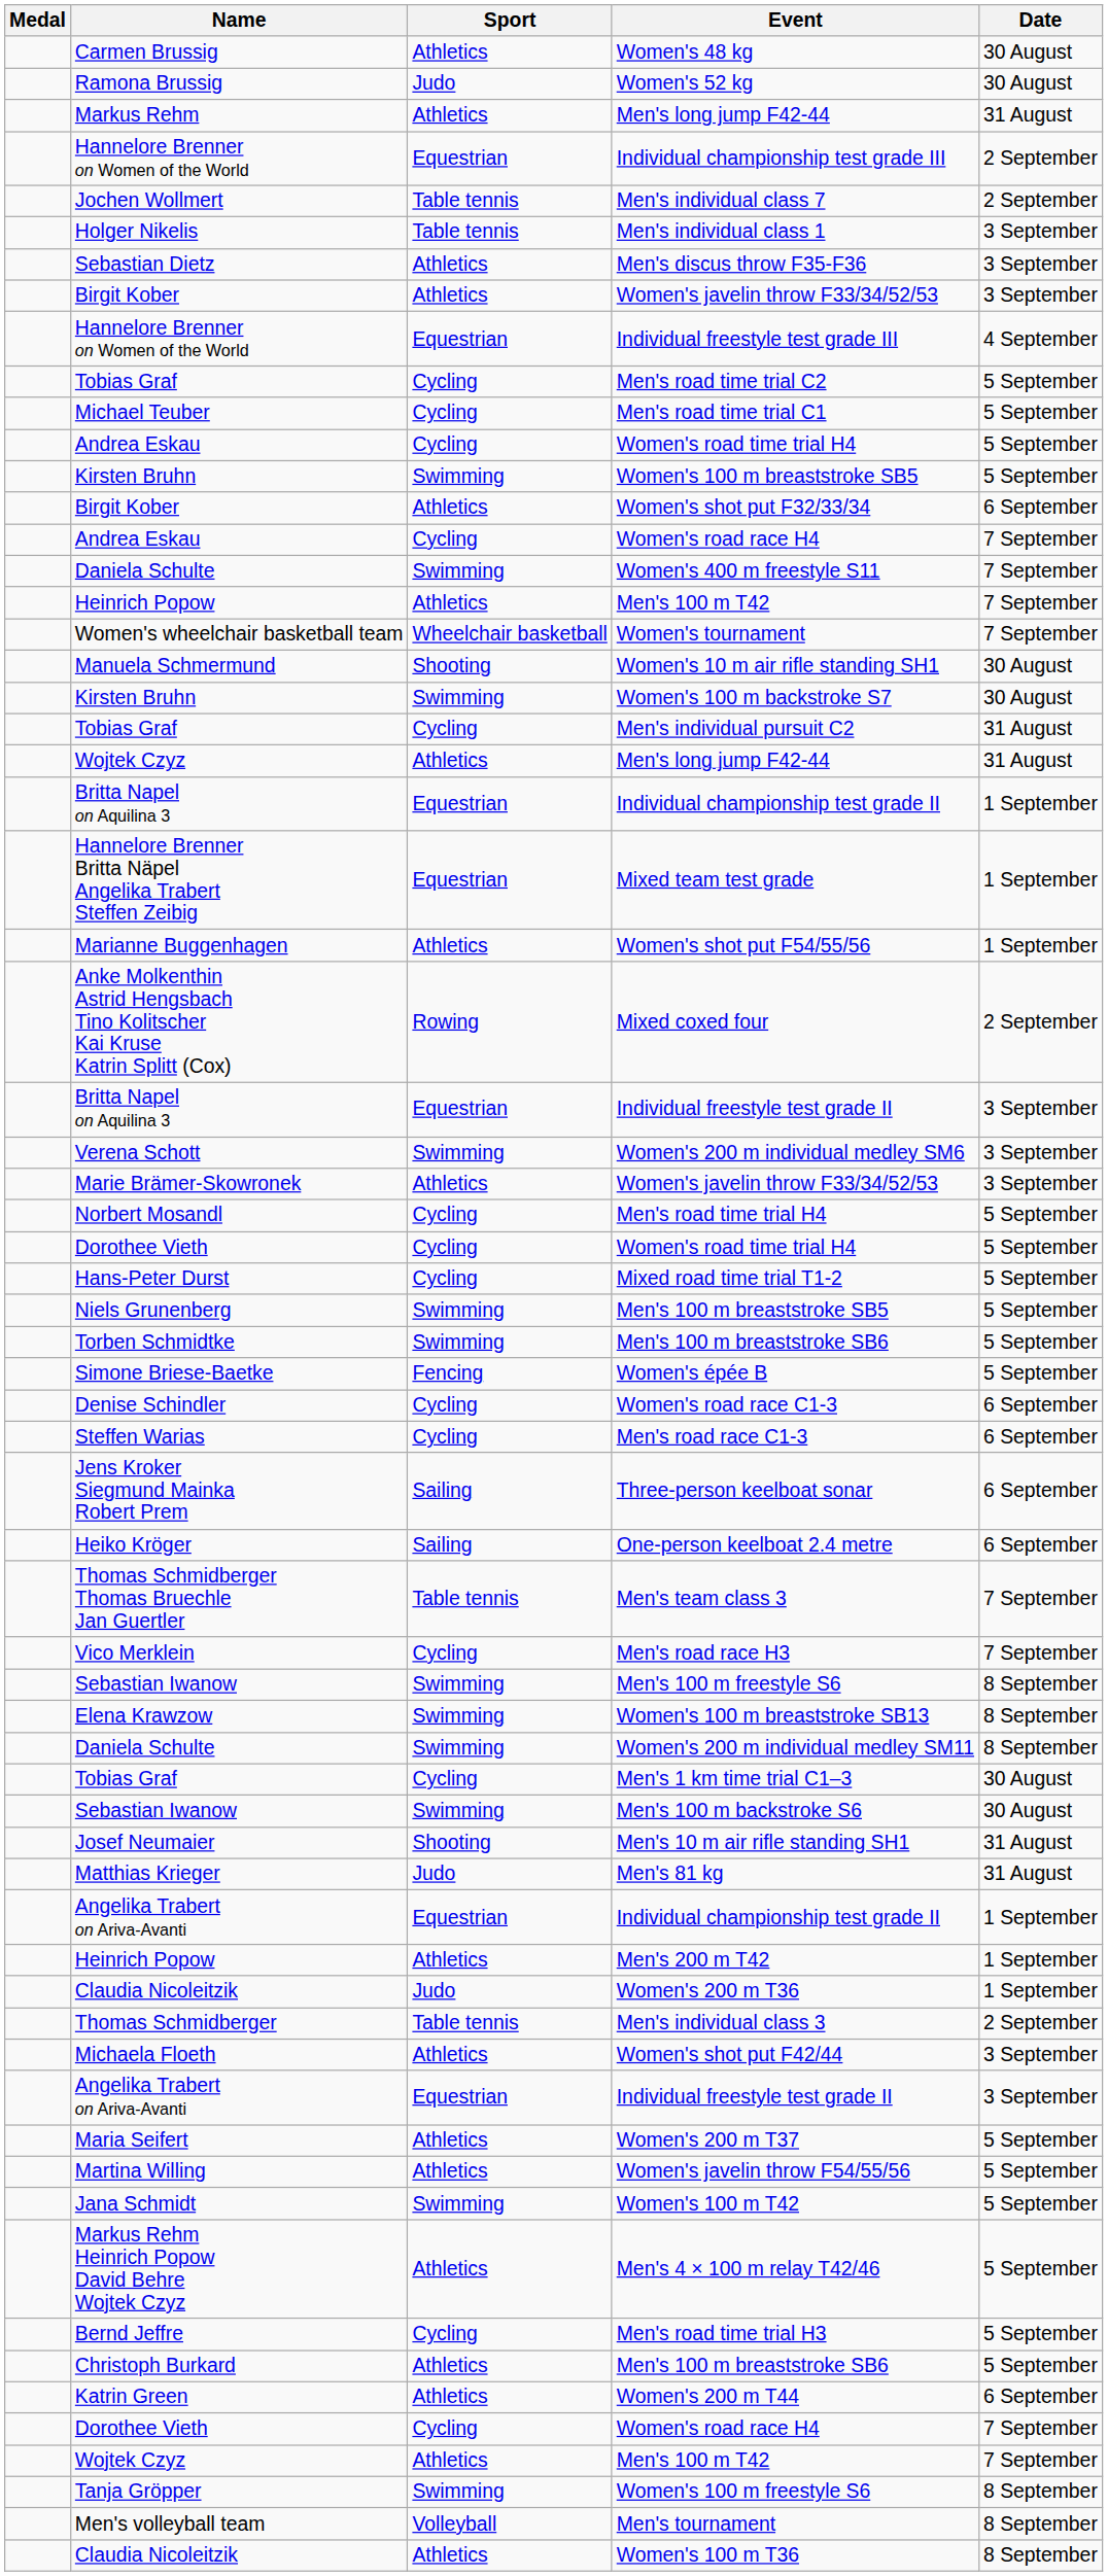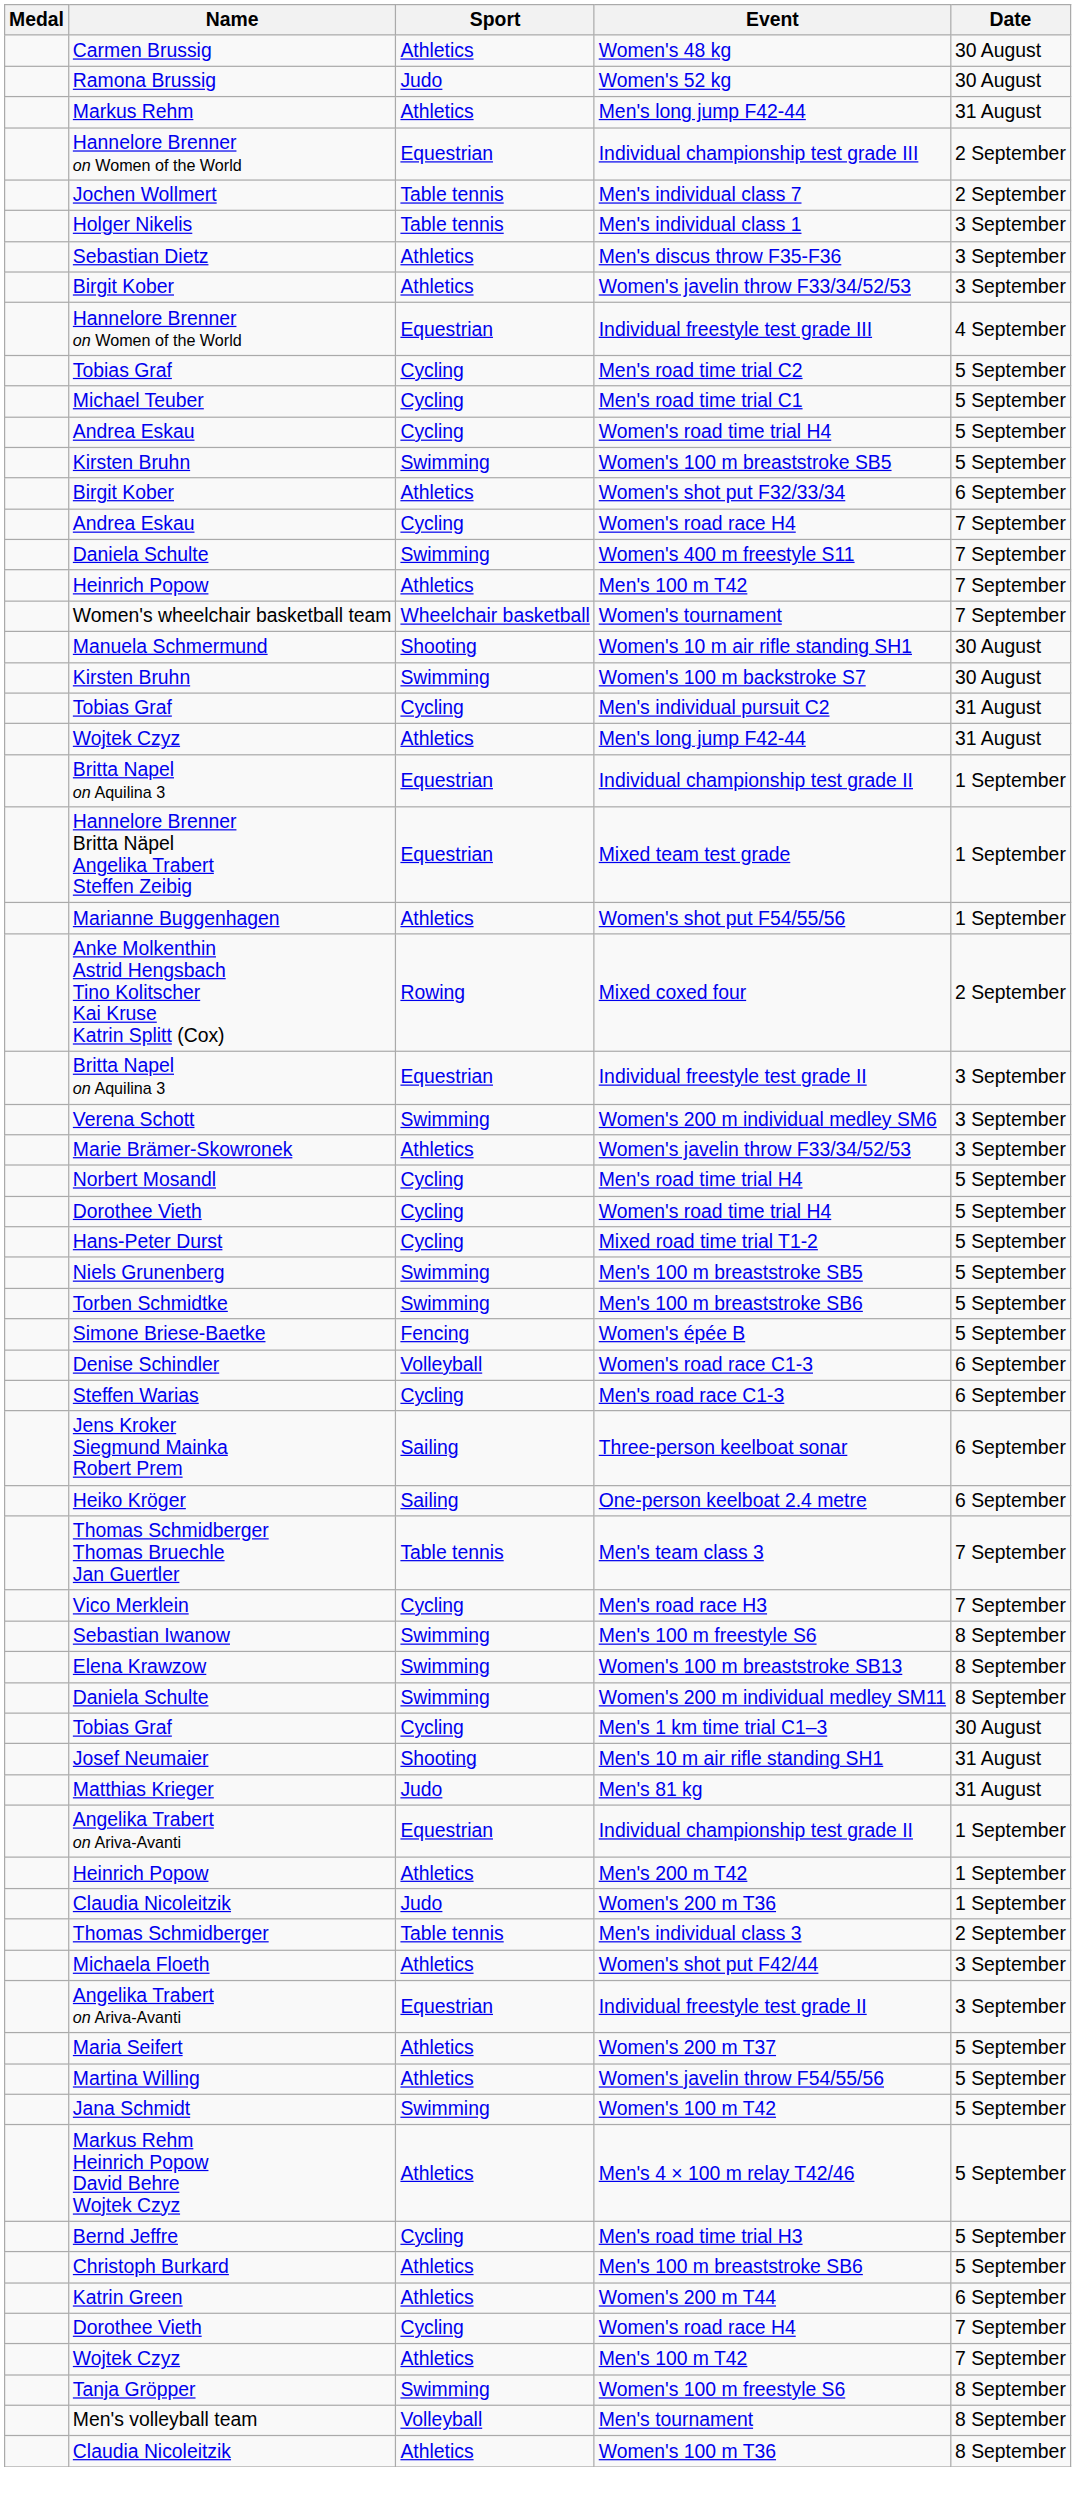Women's road race C1-3 | Sport: Cycling -> Volleyball
- row: Sebastian Iwanow | Swimming | Men's 100 m backstroke S6 | 30 August
